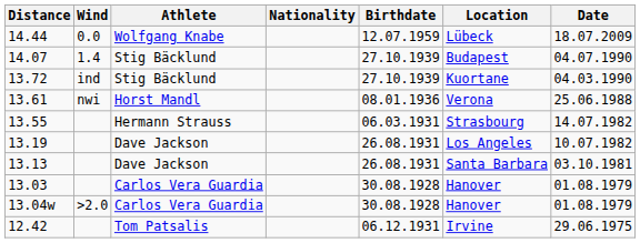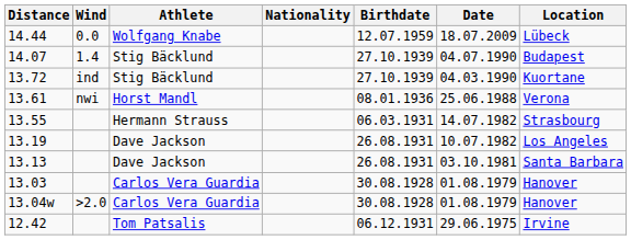columns swapped: Location <-> Date
